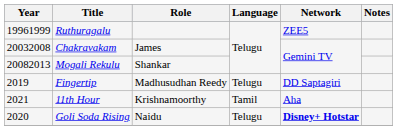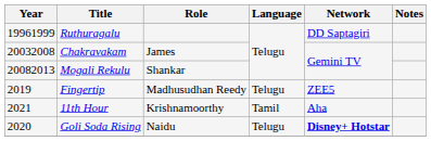Ruthuragalu | Network: ZEE5 -> DD Saptagiri
Fingertip | Network: DD Saptagiri -> ZEE5
